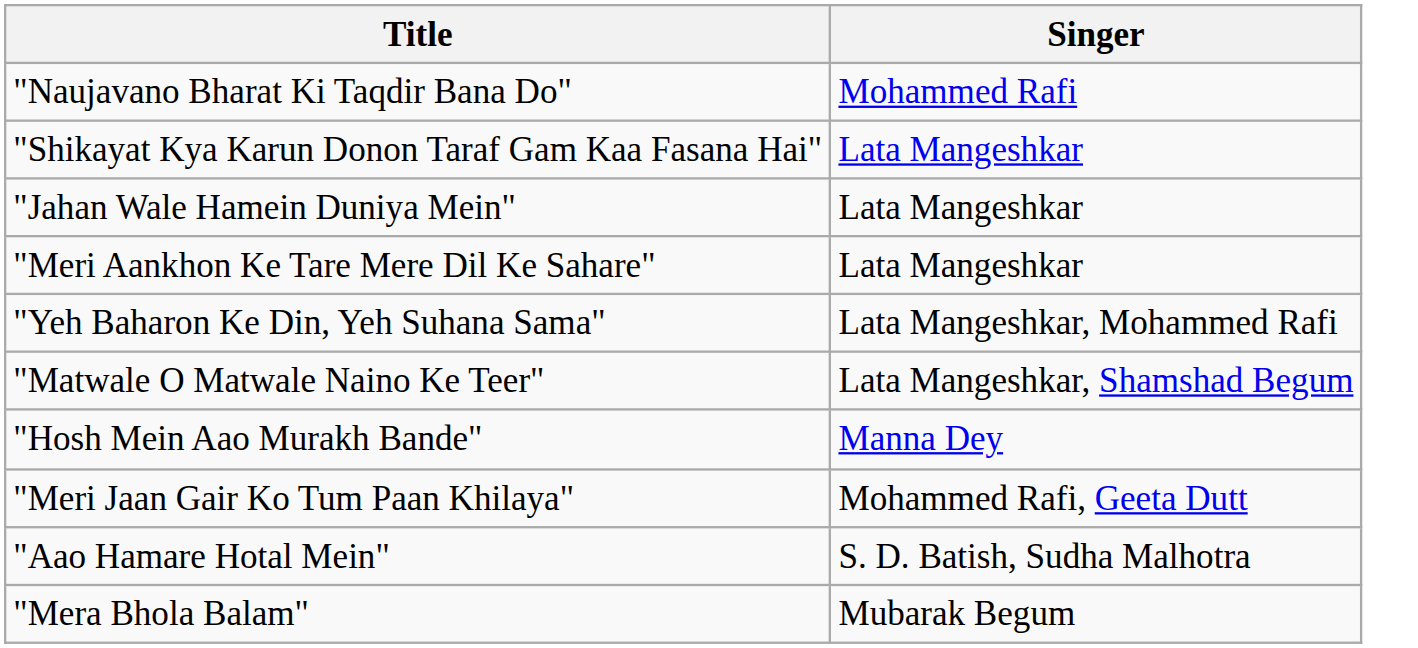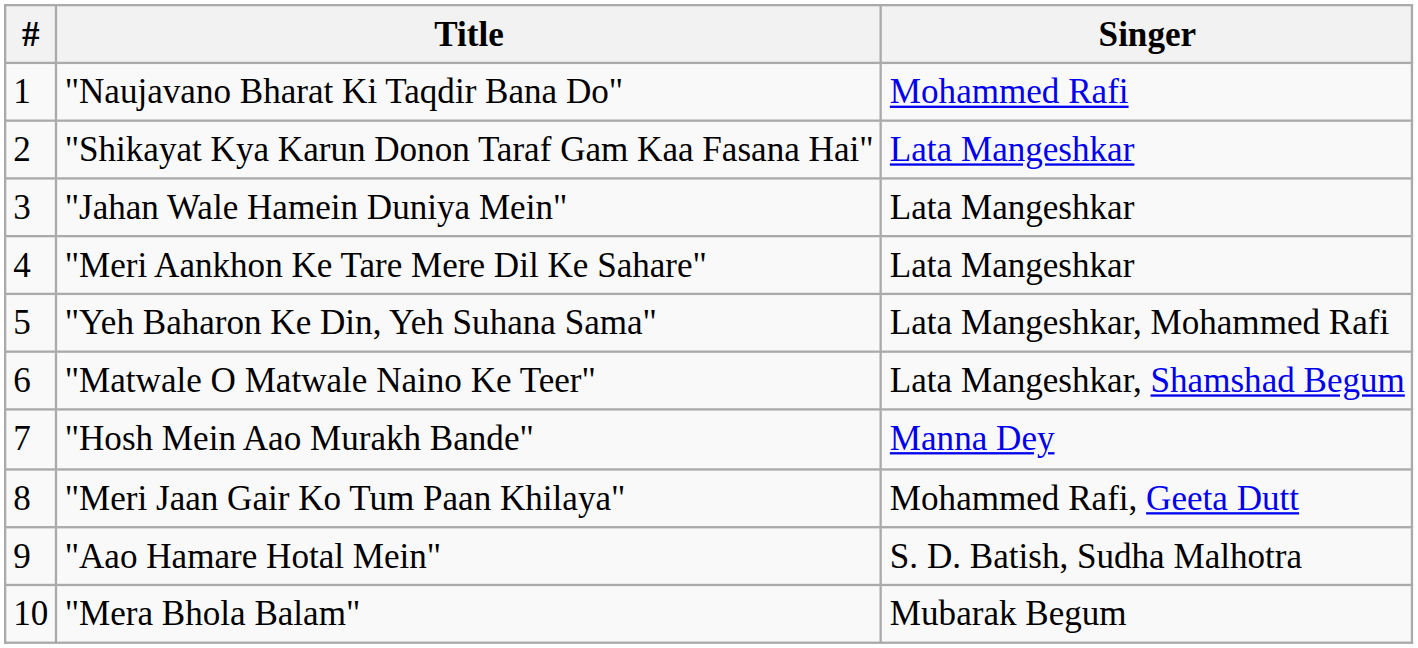+ column: # | 1 | 2 | 3 | 4 | 5 | 6 | 7 | 8 | 9 | 10
